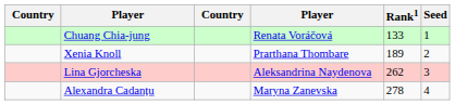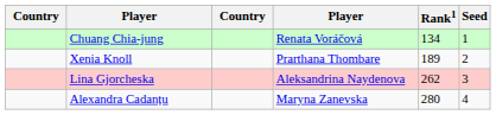Chuang Chia-jung | Rank1: 133 -> 134
Alexandra Cadanțu | Rank1: 278 -> 280
